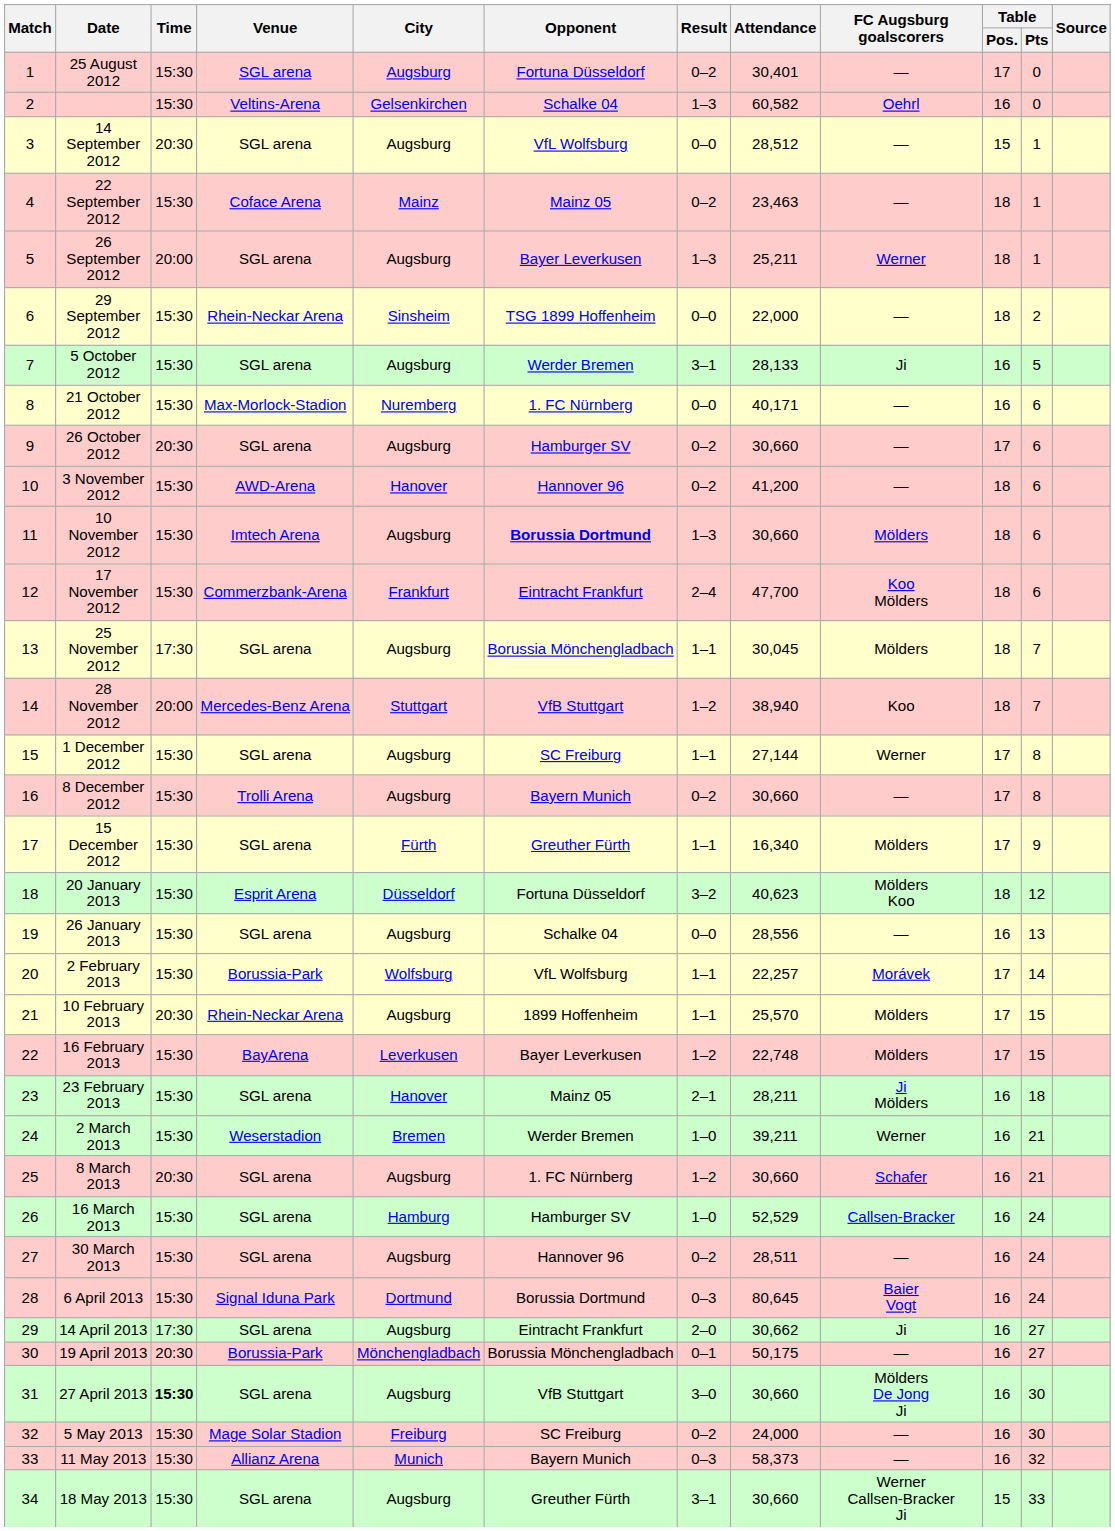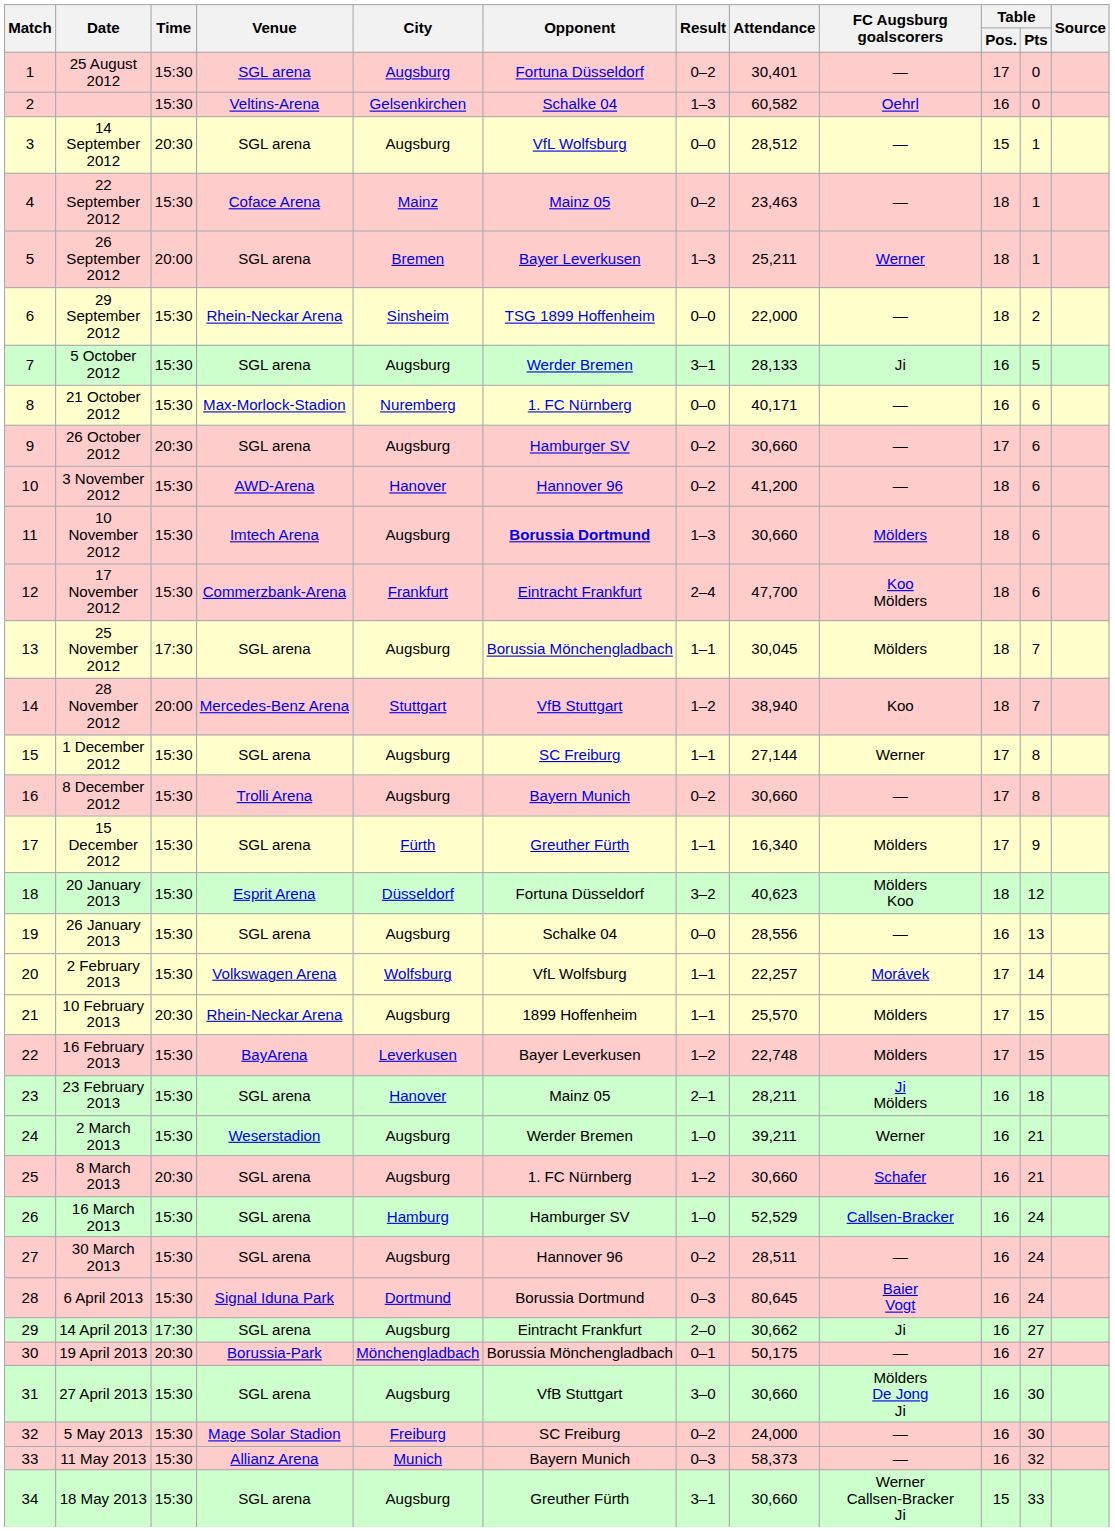26 September 2012 | City: Augsburg -> Bremen
2 February 2013 | Venue: Borussia-Park -> Volkswagen Arena
2 March 2013 | City: Bremen -> Augsburg
27 April 2013 | Time: bold -> normal
